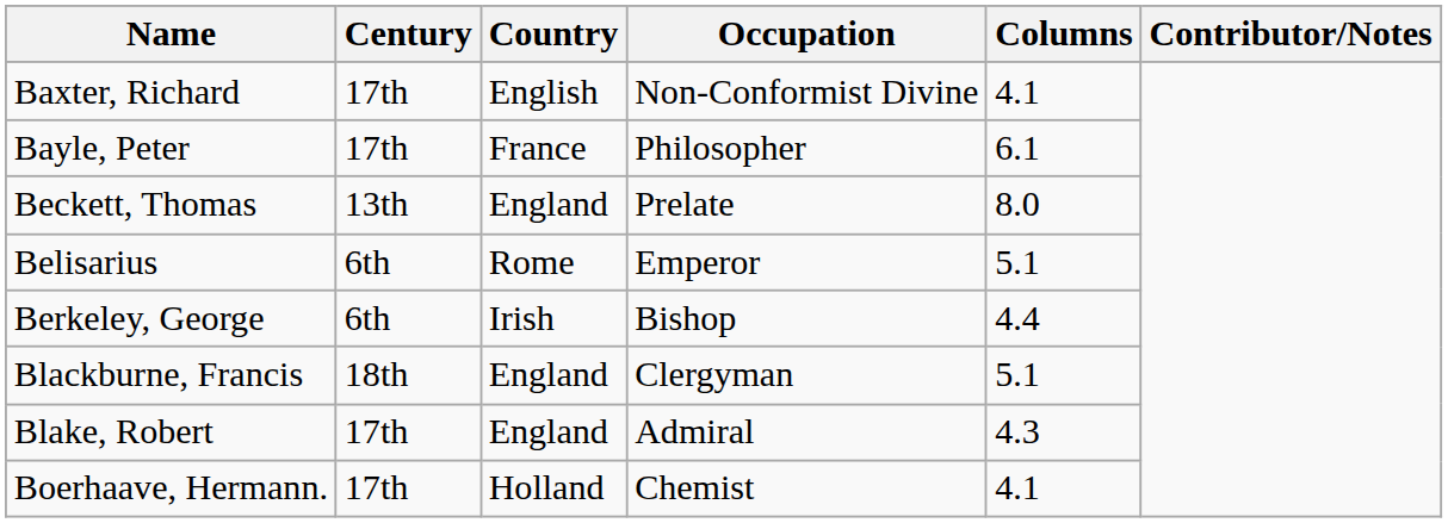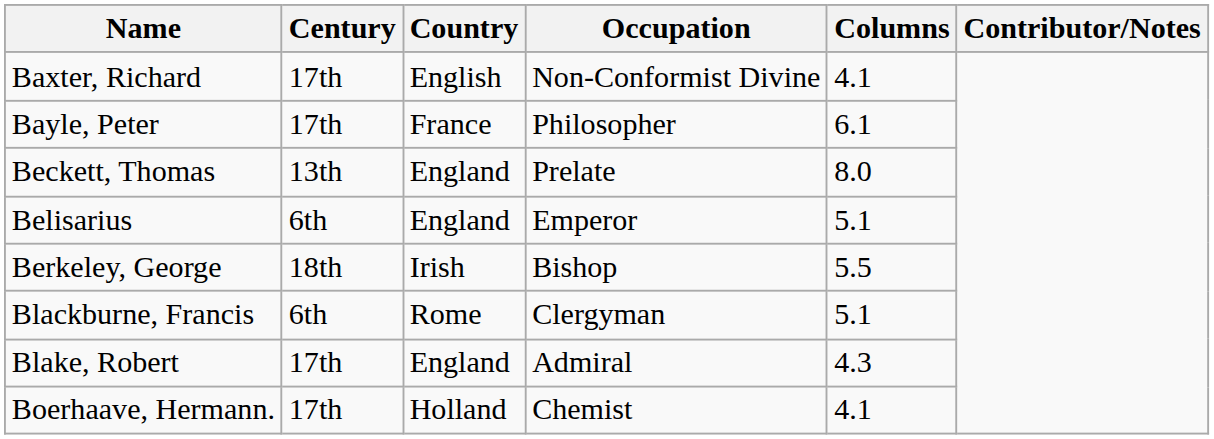Belisarius | Country: Rome -> England
Berkeley, George | Century: 6th -> 18th
Berkeley, George | Columns: 4.4 -> 5.5
Blackburne, Francis | Century: 18th -> 6th
Blackburne, Francis | Country: England -> Rome
